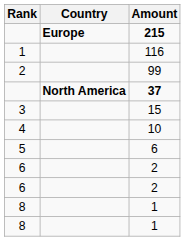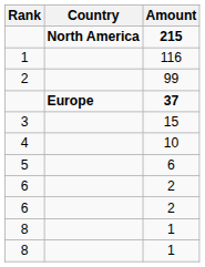215 | Country: Europe -> North America
37 | Country: North America -> Europe
